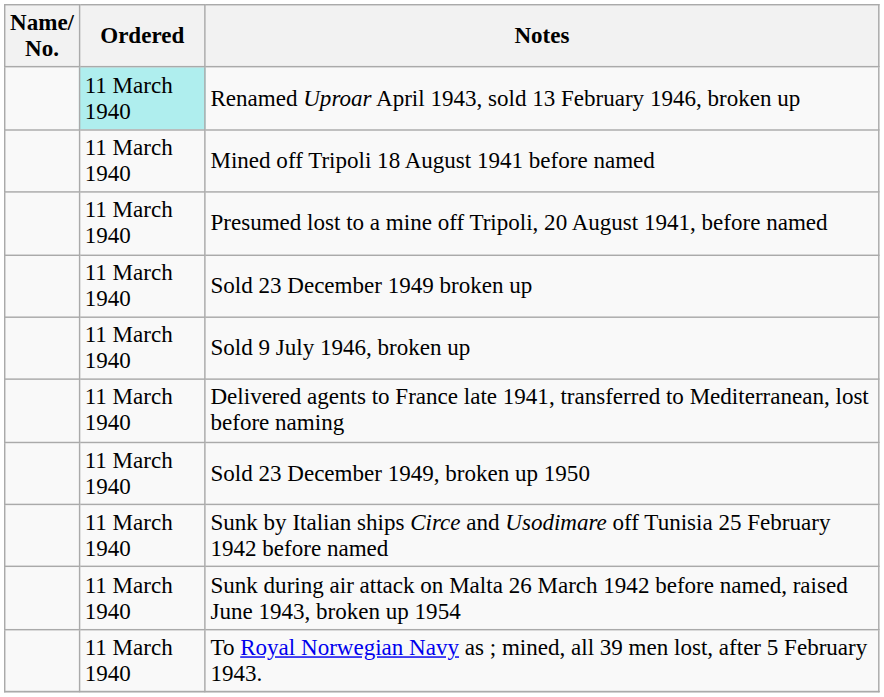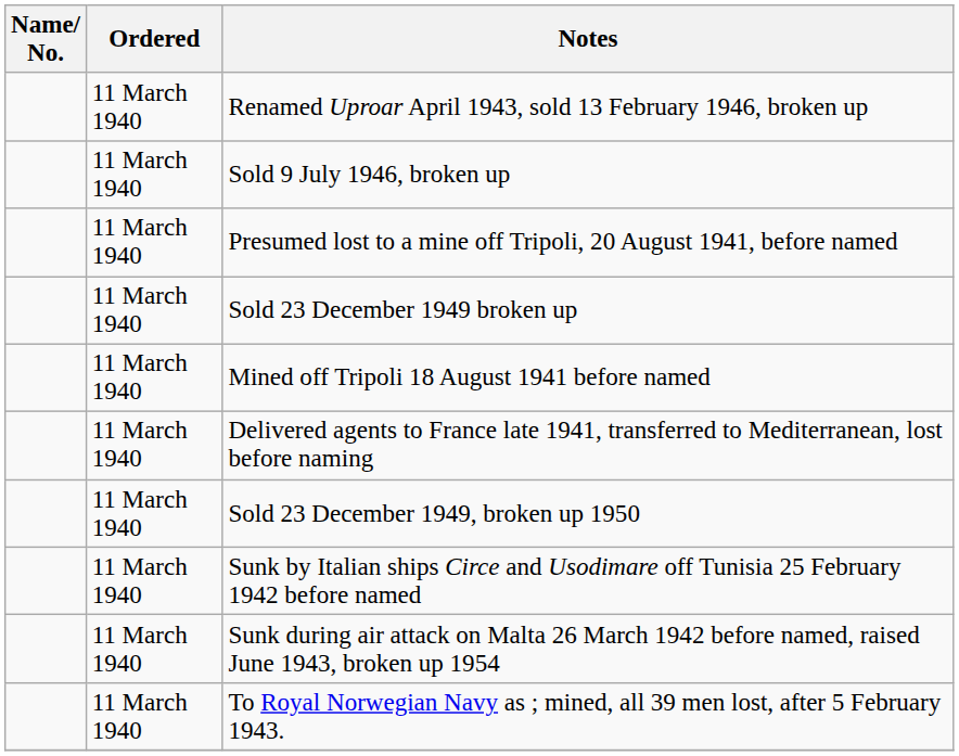Renamed Uproar April 1943, sold 13 February 1946, broken up | Ordered: paleturquoise background -> no background
rows swapped: Mined off Tripoli 18 August 1941 before named <-> Sold 9 July 1946, broken up
